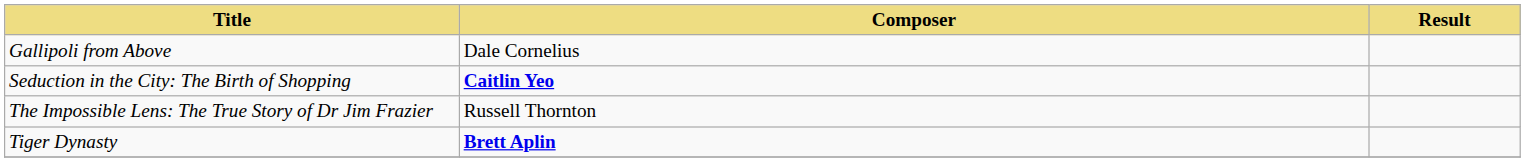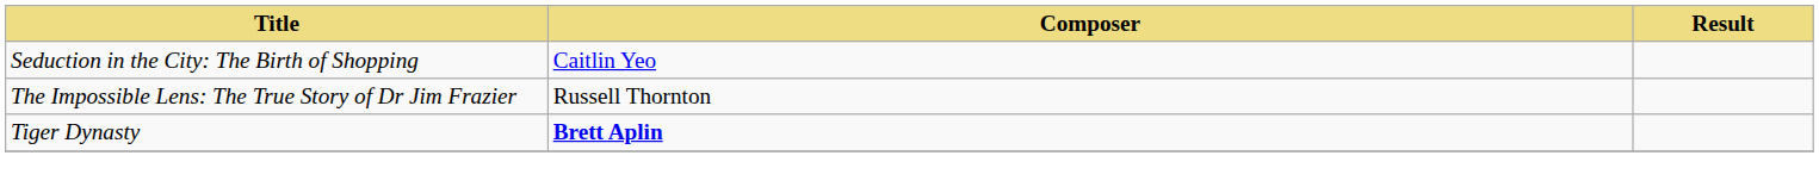- row: Gallipoli from Above | Dale Cornelius
Seduction in the City: The Birth of Shopping | Composer: bold -> normal
